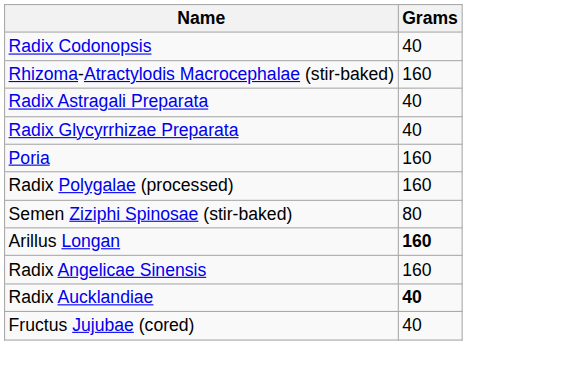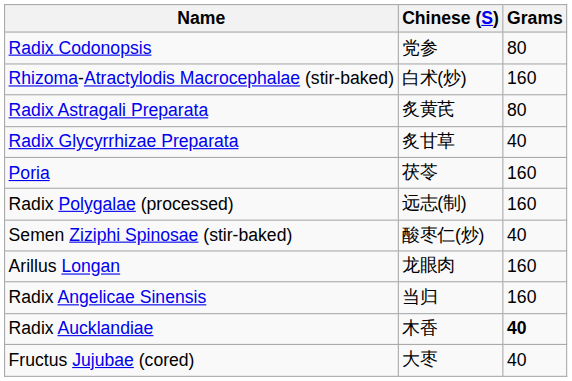+ column: Chinese (S) | 党参 | 白术(炒) | 炙黄芪 | 炙甘草 | 茯苓 | 远志(制) | 酸枣仁(炒) | 龙眼肉 | 当归 | 木香 | 大枣
Radix Codonopsis | Grams: 40 -> 80
Radix Astragali Preparata | Grams: 40 -> 80
Semen Ziziphi Spinosae (stir-baked) | Grams: 80 -> 40
Arillus Longan | Grams: bold -> normal
